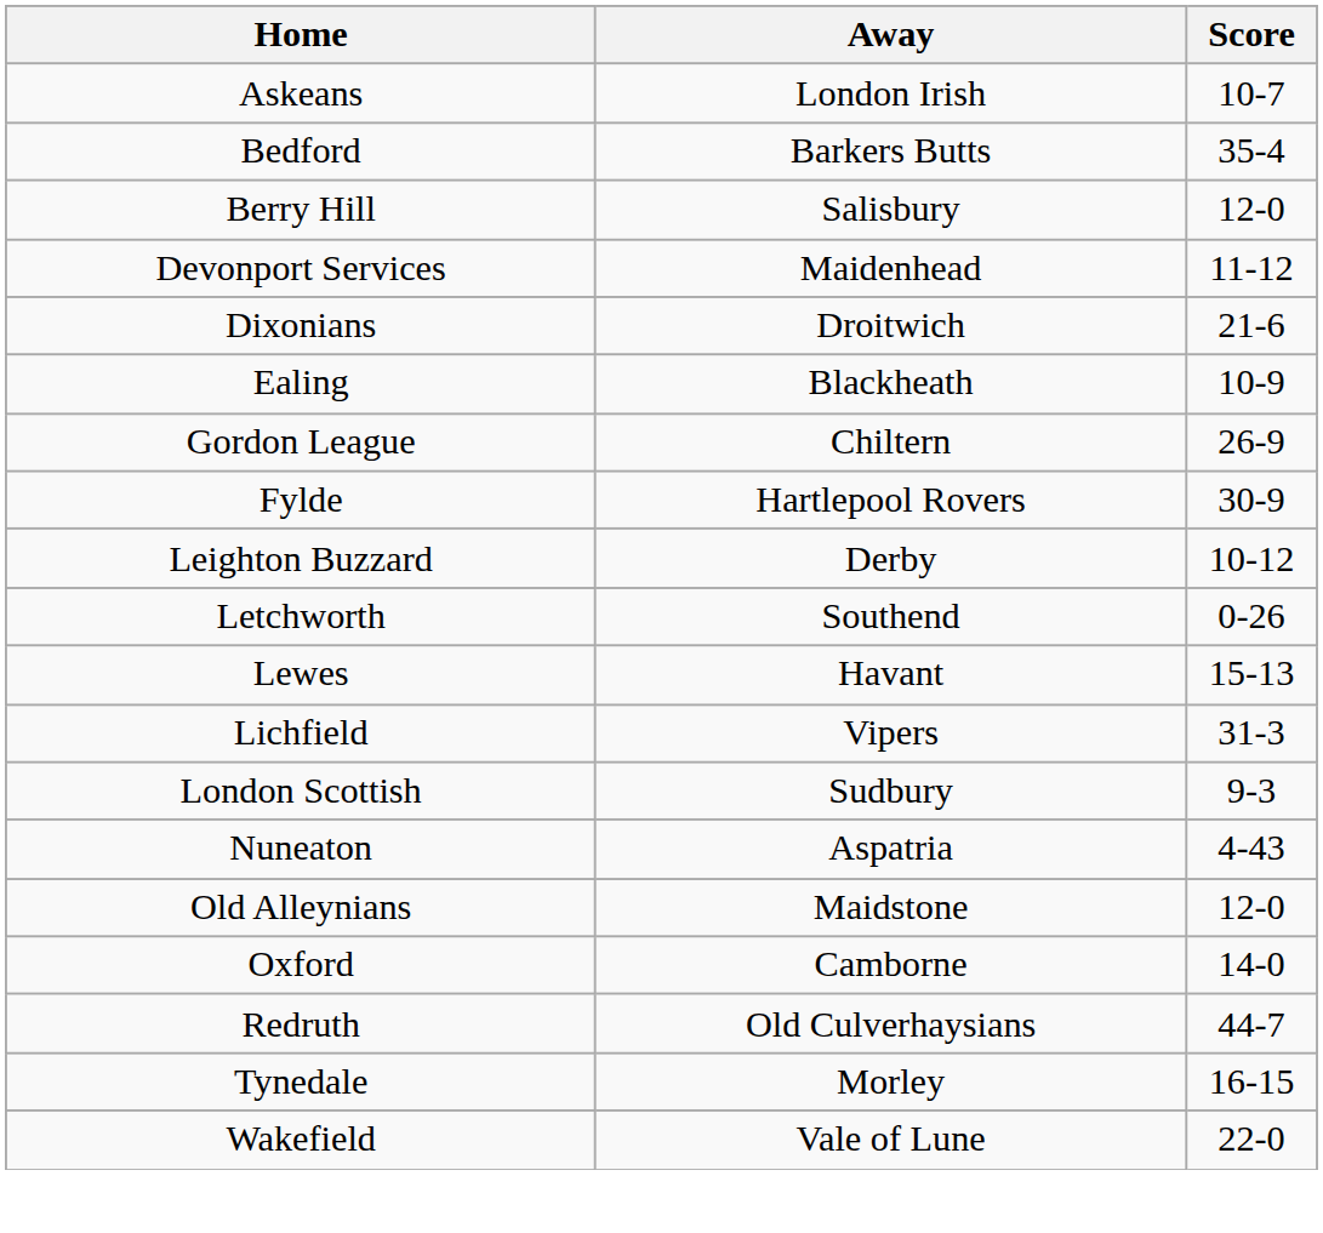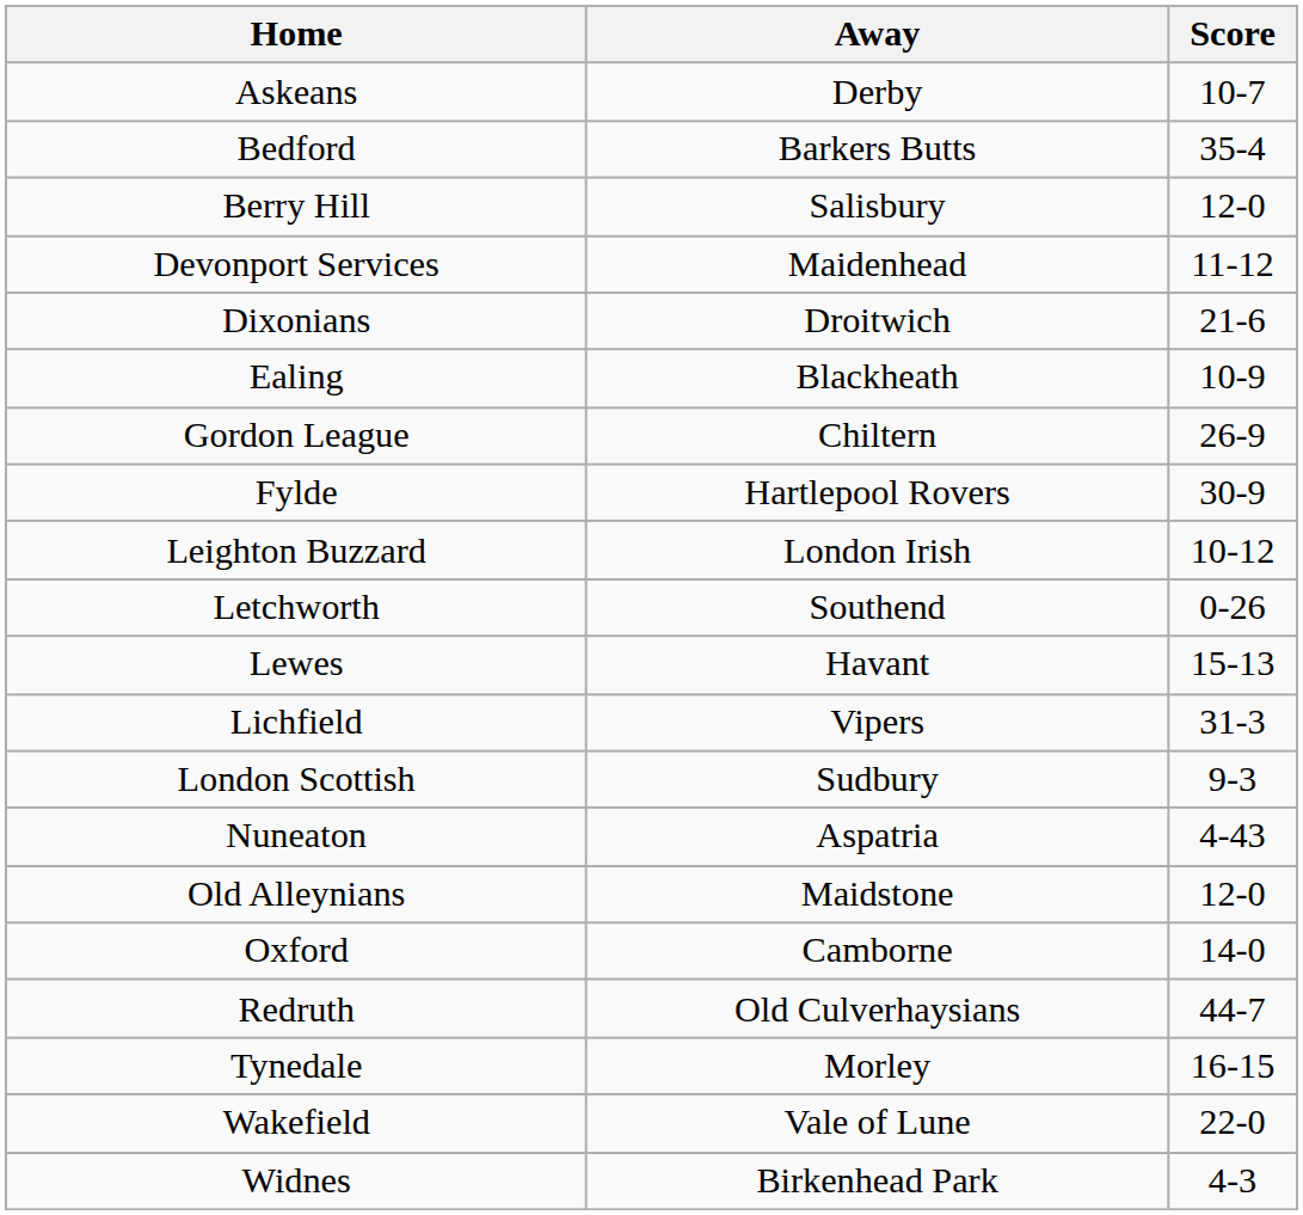Askeans | Away: London Irish -> Derby
Leighton Buzzard | Away: Derby -> London Irish
+ row: Widnes | Birkenhead Park | 4-3
